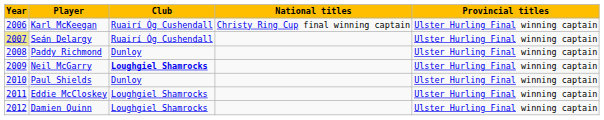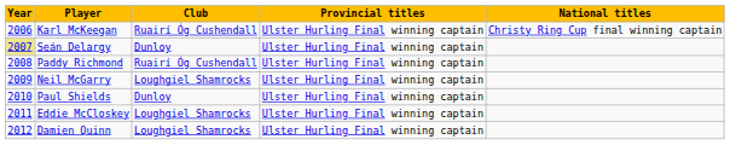columns swapped: National titles <-> Provincial titles
Seán Delargy | Club: Ruairí Óg Cushendall -> Dunloy
Paddy Richmond | Club: Dunloy -> Ruairí Óg Cushendall
Neil McGarry | Club: bold -> normal
